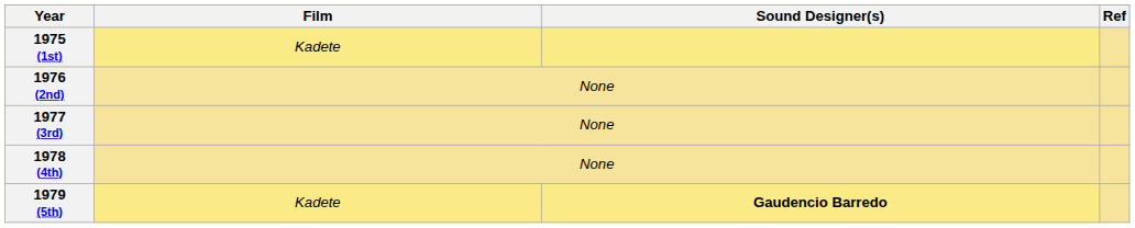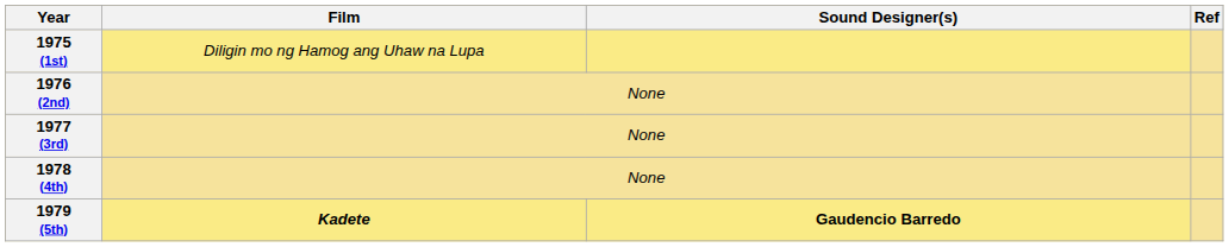1975 (1st) | Film: Kadete -> Diligin mo ng Hamog ang Uhaw na Lupa
1979 (5th) | Film: normal -> bold
